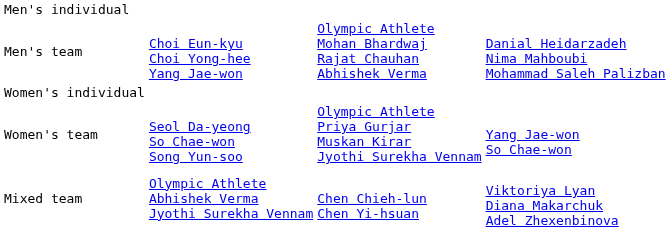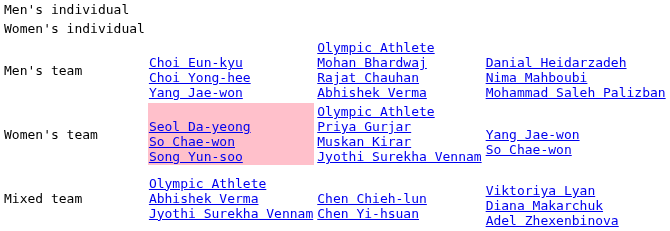rows swapped: Men's team <-> Women's individual
Women's team | column 2: no background -> pink background
